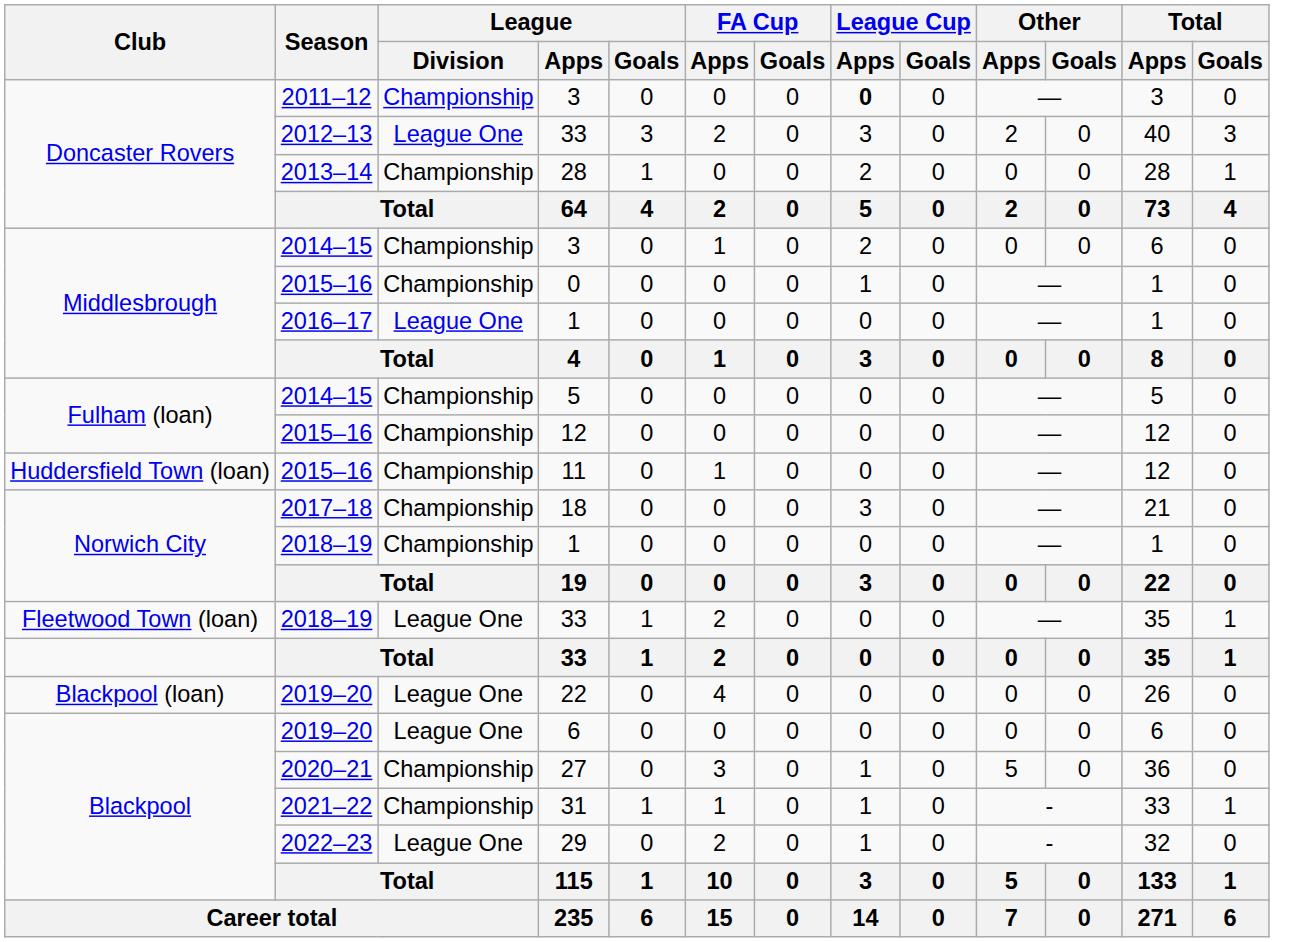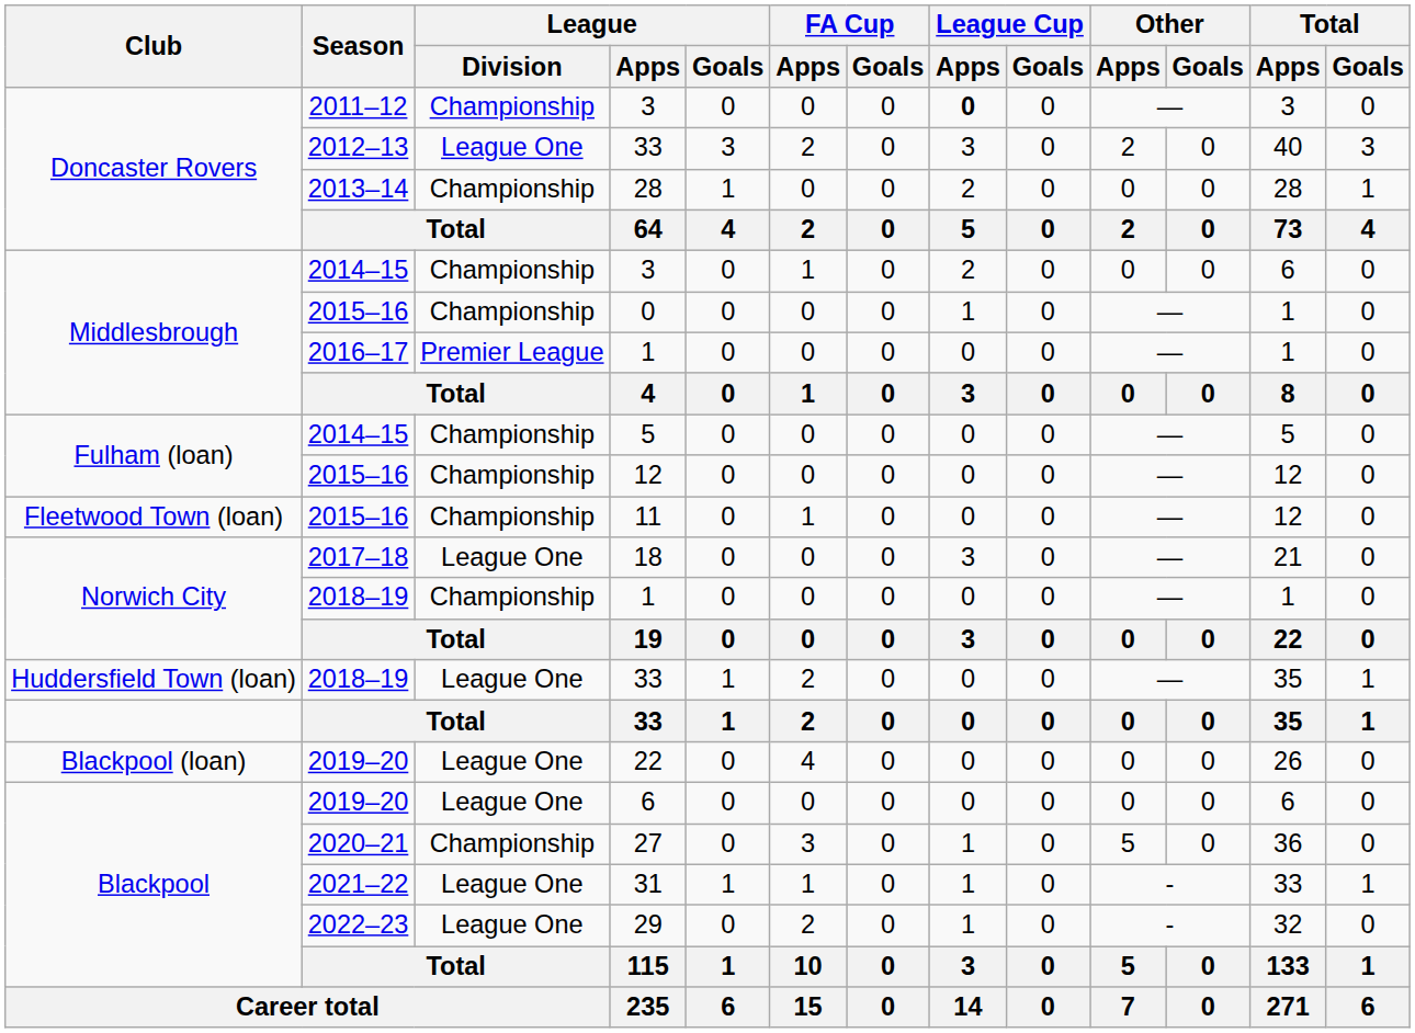2016–17 / 1 | League / Division: League One -> Premier League
11 | Club: Huddersfield Town (loan) -> Fleetwood Town (loan)
18 | League / Division: Championship -> League One
2018–19 / 33 | Club: Fleetwood Town (loan) -> Huddersfield Town (loan)
31 | League / Division: Championship -> League One
